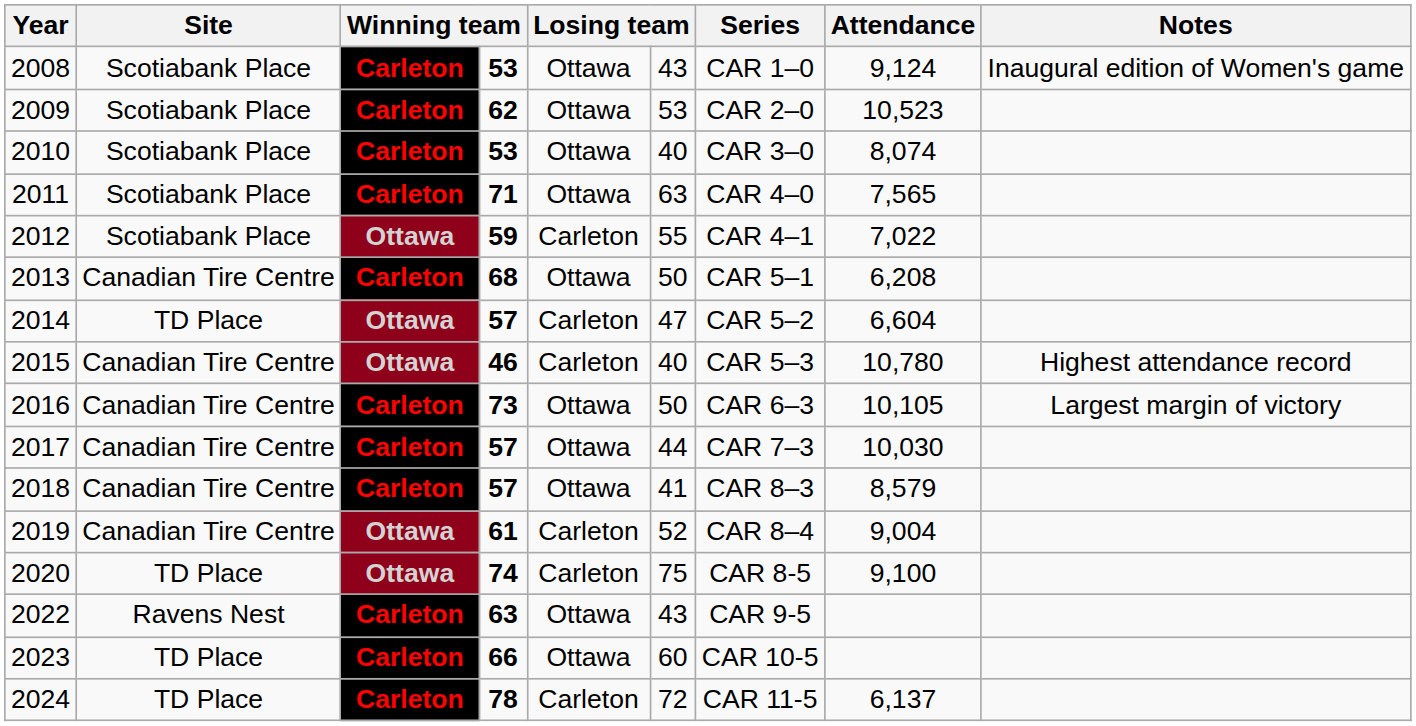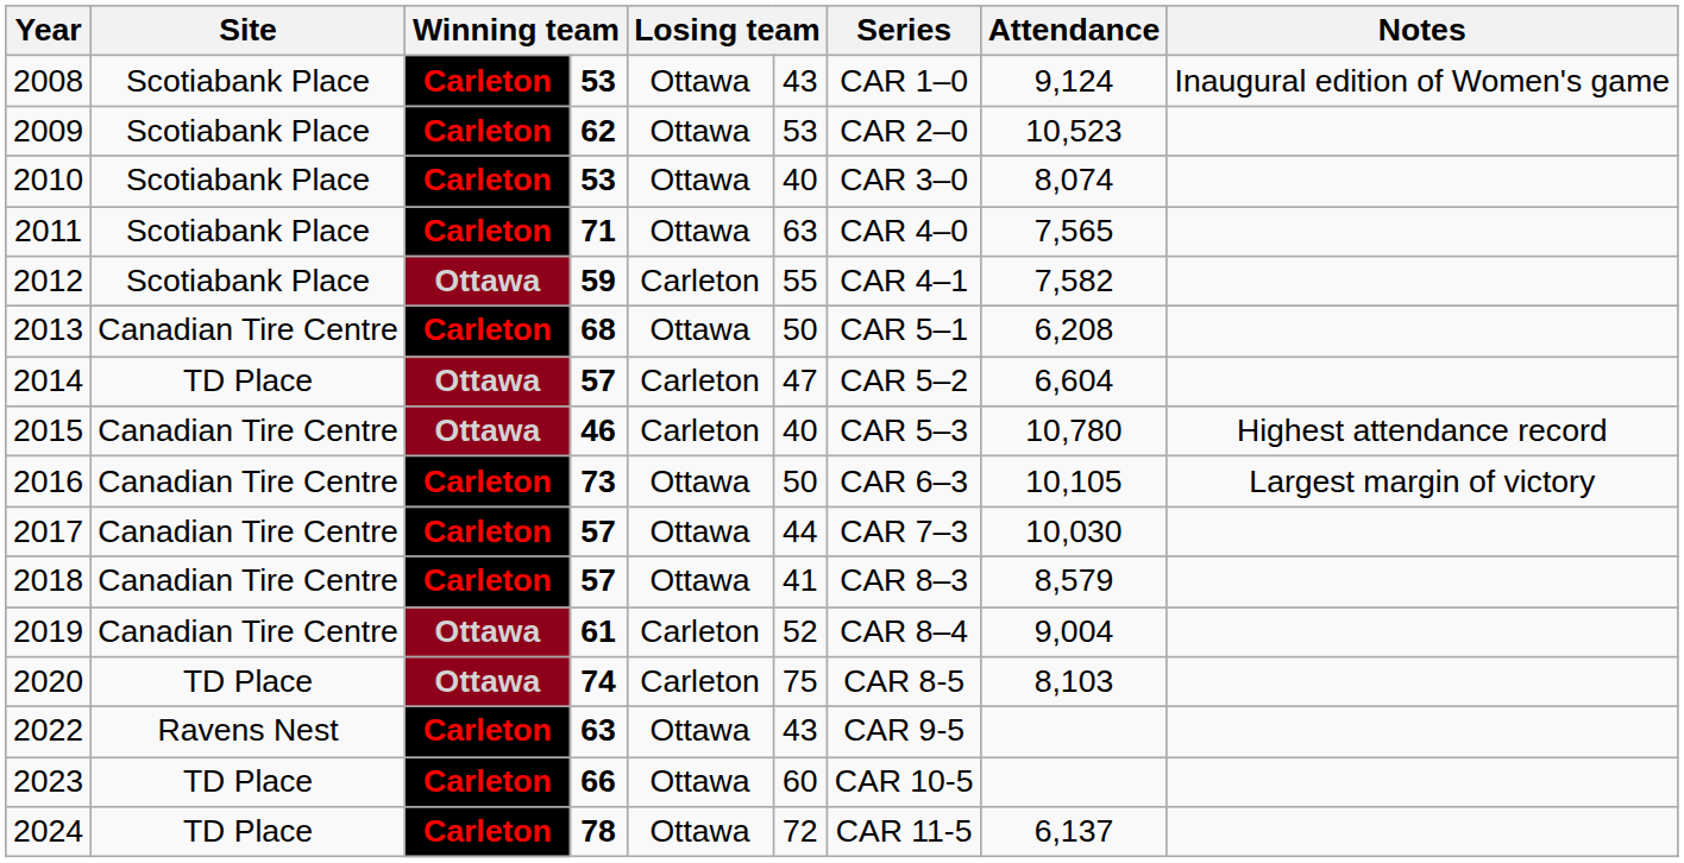2012 | Attendance: 7,022 -> 7,582
2020 | Attendance: 9,100 -> 8,103
2024 | column 5: Carleton -> Ottawa
